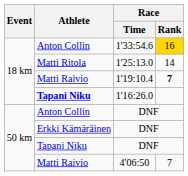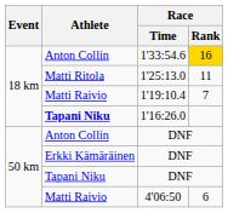1'25:13.0 | Race / Rank: 14 -> 11
1'19:10.4 | Race / Rank: bold -> normal
4'06:50 | Race / Rank: 7 -> 6
